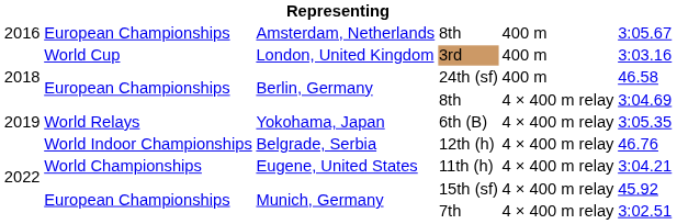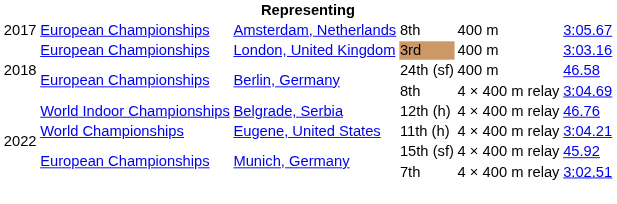Amsterdam, Netherlands / 8th | column 1: 2016 -> 2017
3rd | column 2: World Cup -> European Championships
- row: 2019 | World Relays | Yokohama, Japan | 6th (B) | 4 × 400 m relay | 3:05.35
